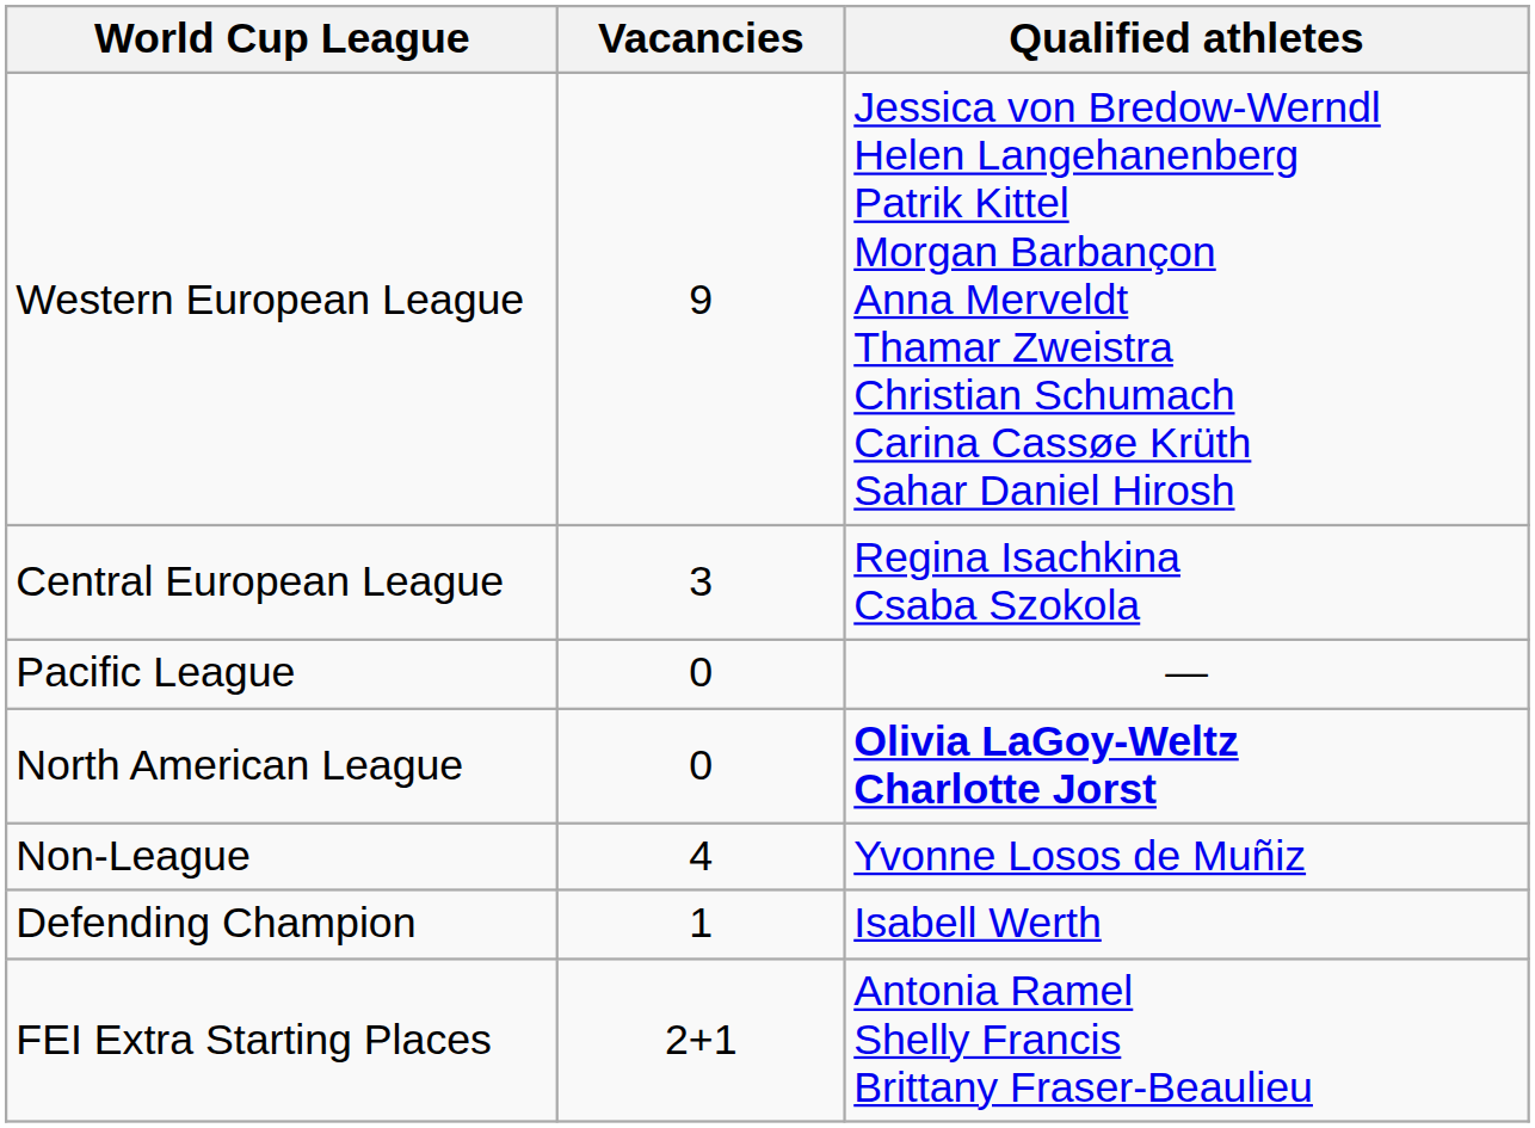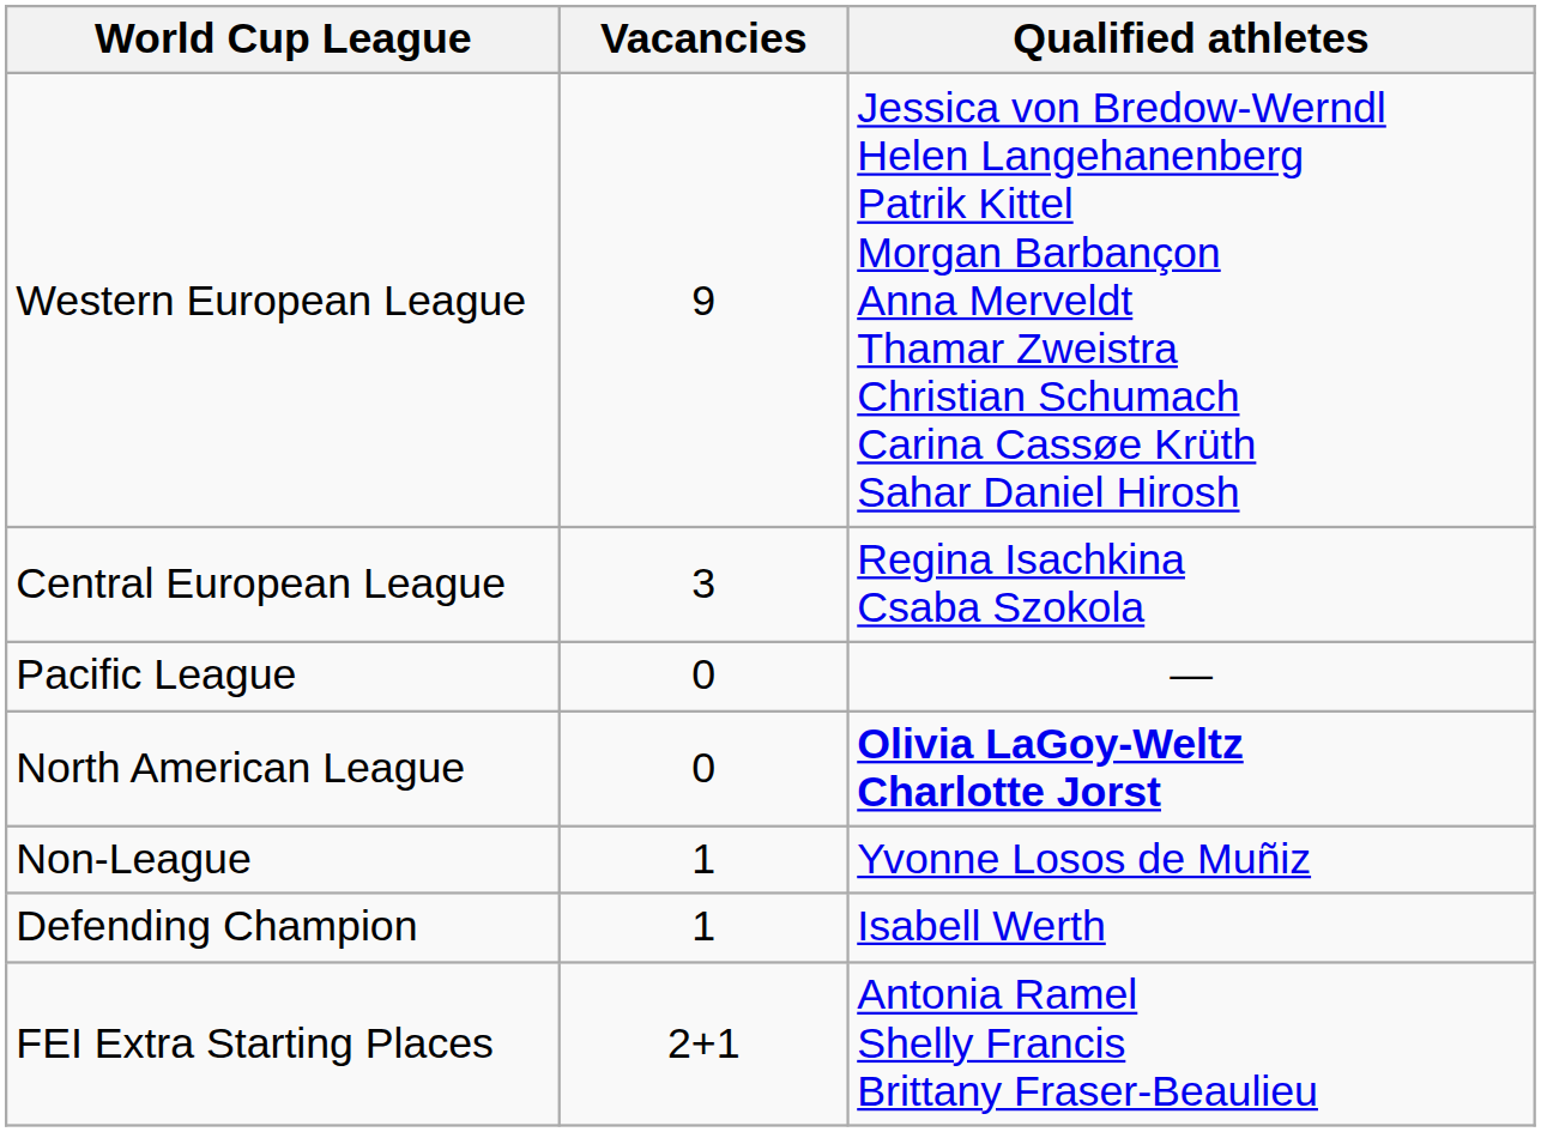Non-League | Vacancies: 4 -> 1
